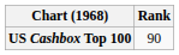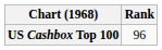US Cashbox Top 100 | Rank: 90 -> 96
